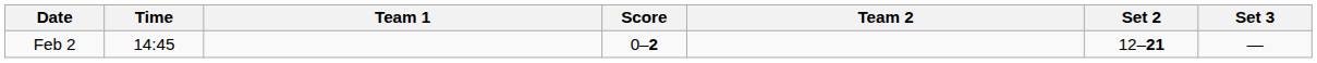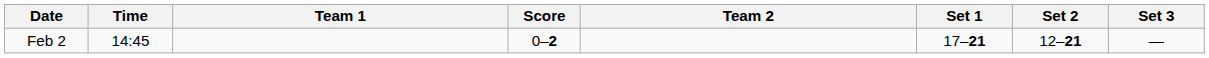+ column: Set 1 | 17–21
